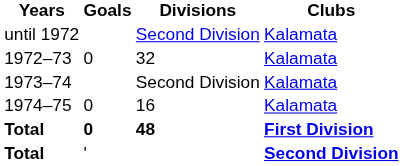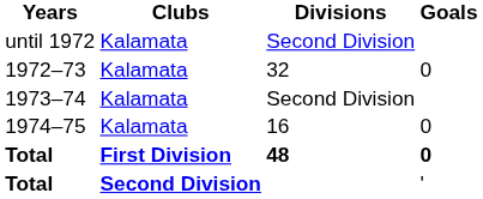columns swapped: Clubs <-> Goals
